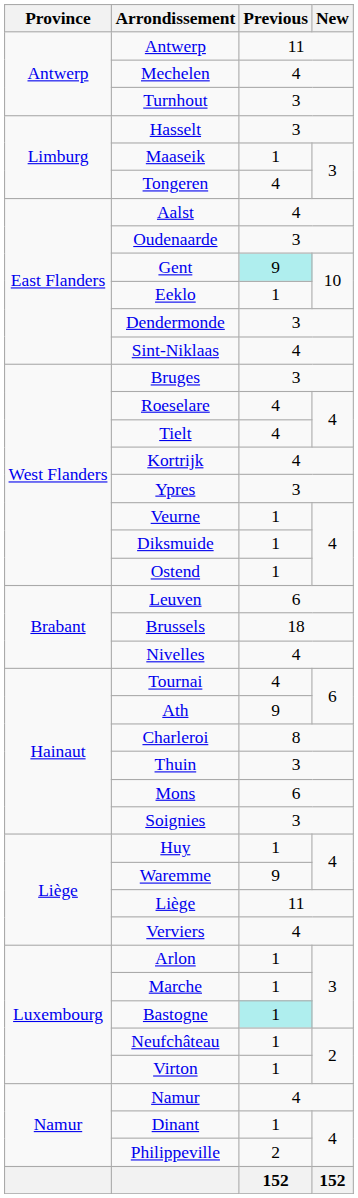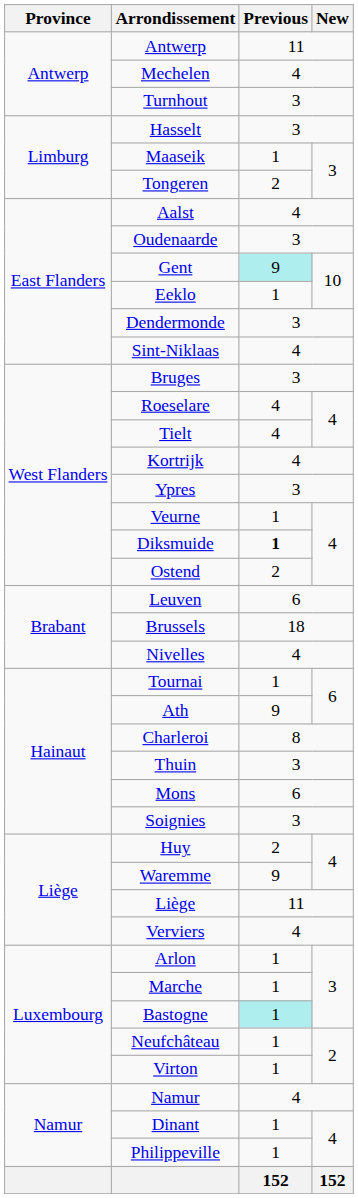Tongeren | Previous: 4 -> 2
Diksmuide | Previous: normal -> bold
Ostend | Previous: 1 -> 2
Tournai | Previous: 4 -> 1
Huy | Previous: 1 -> 2
Philippeville | Previous: 2 -> 1
